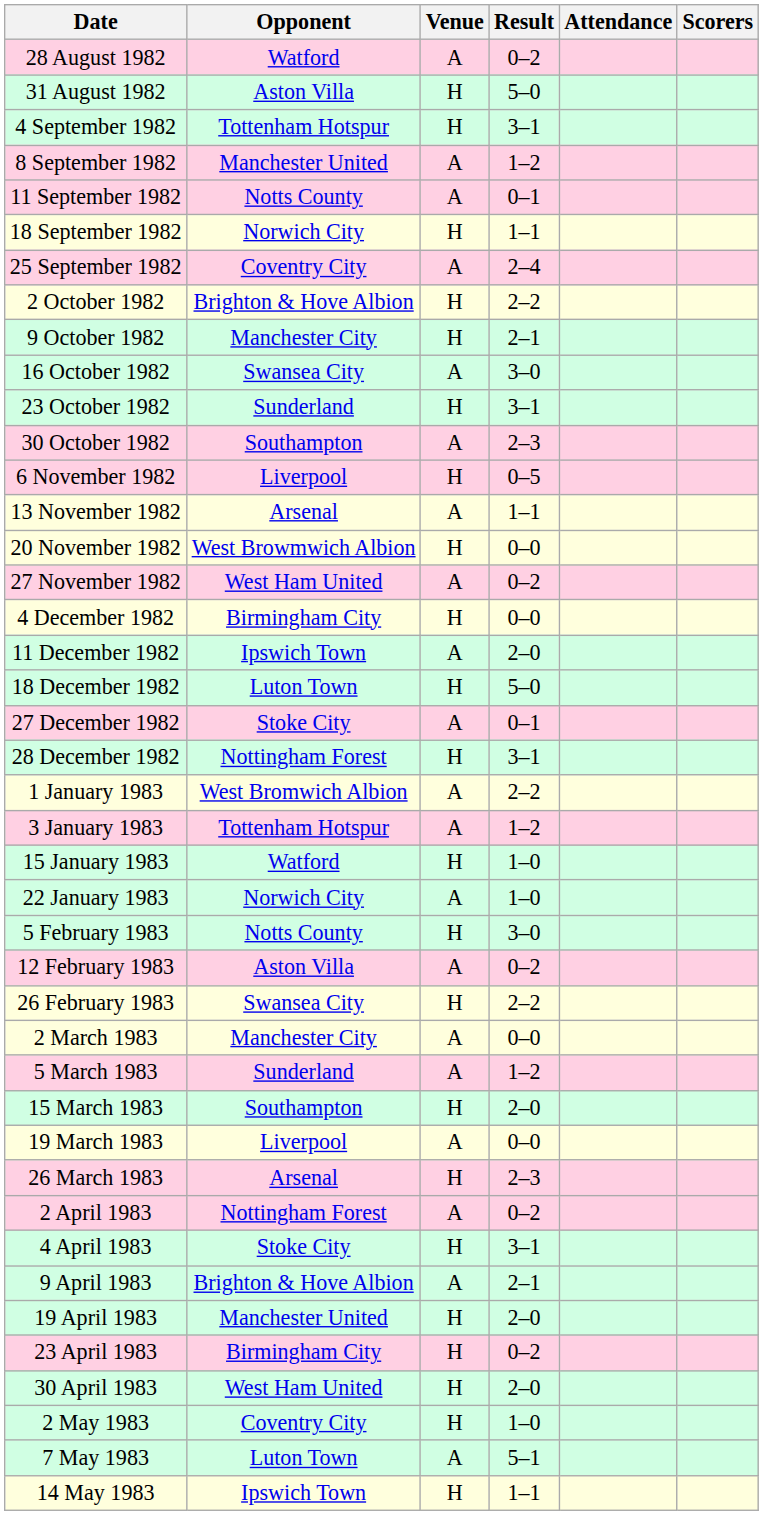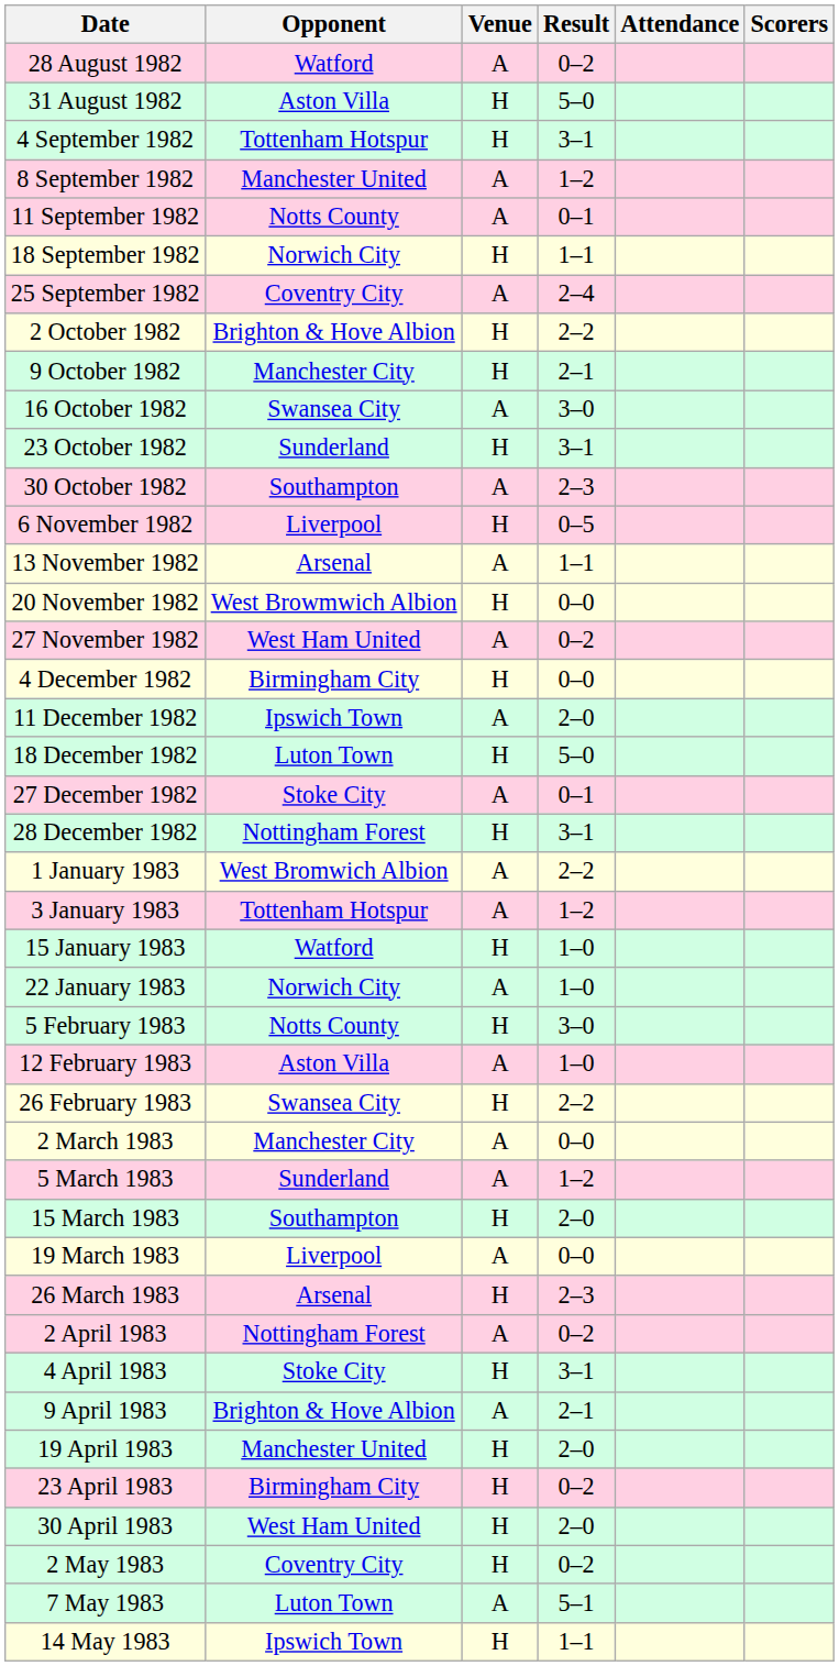12 February 1983 | Result: 0–2 -> 1–0
2 May 1983 | Result: 1–0 -> 0–2
